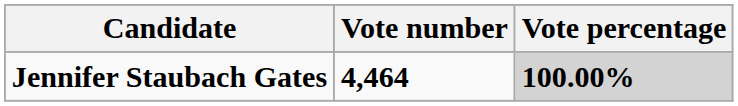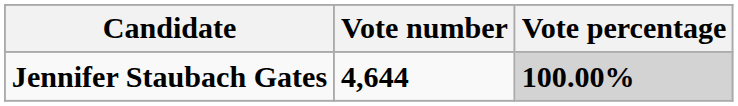Jennifer Staubach Gates | Vote number: 4,464 -> 4,644
